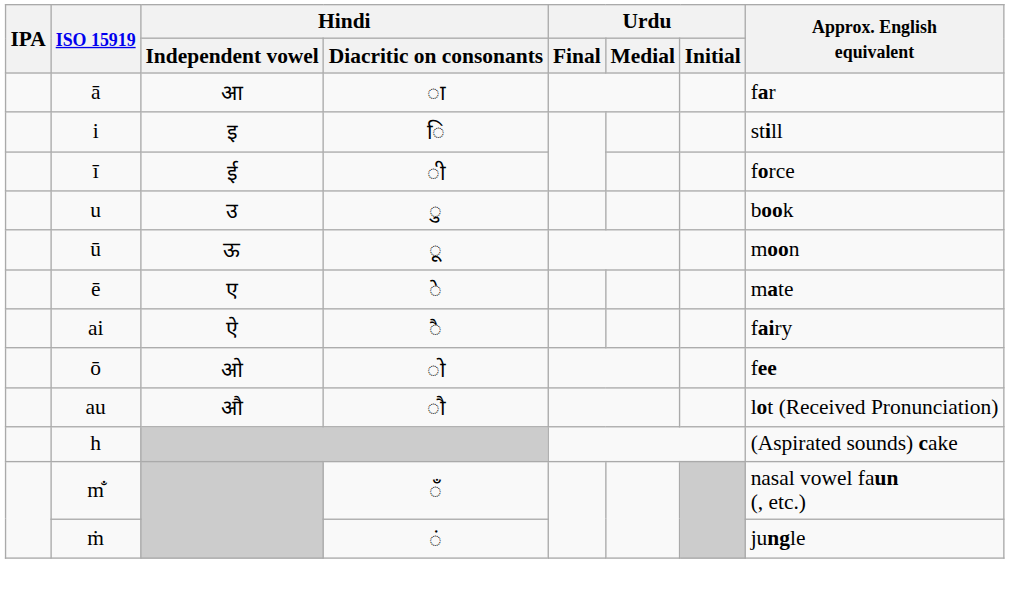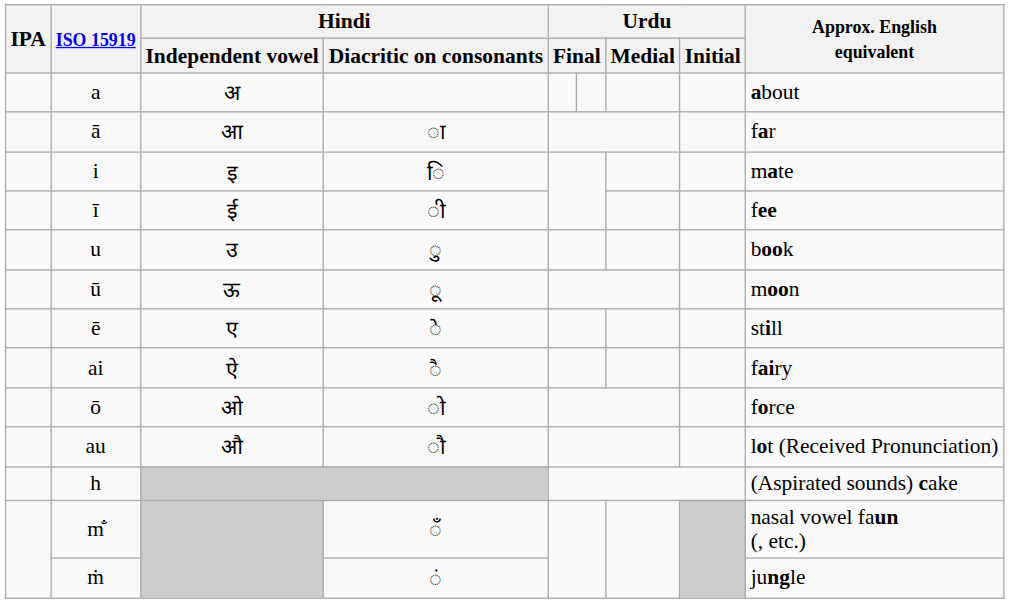+ row: a | अ | about
i | Approx. English equivalent: still -> mate
ī | Approx. English equivalent: force -> fee
ē | Approx. English equivalent: mate -> still
ō | Approx. English equivalent: fee -> force
